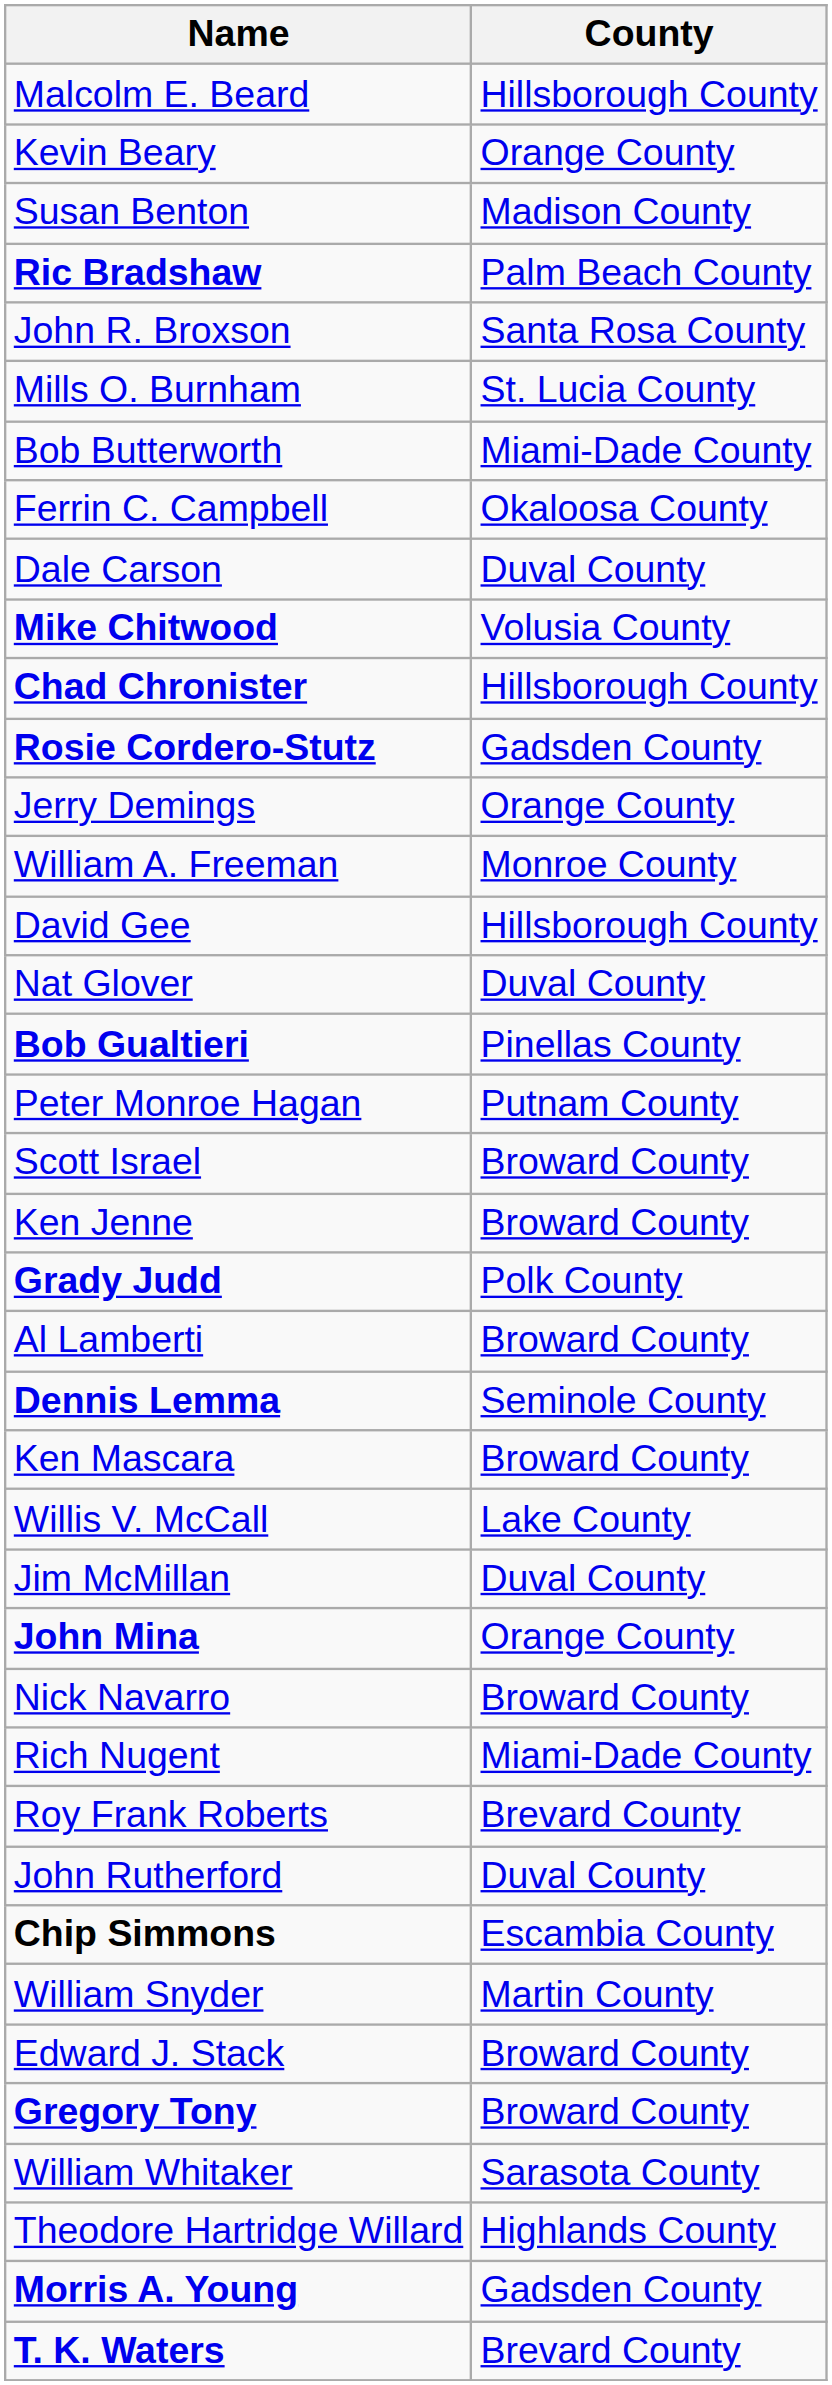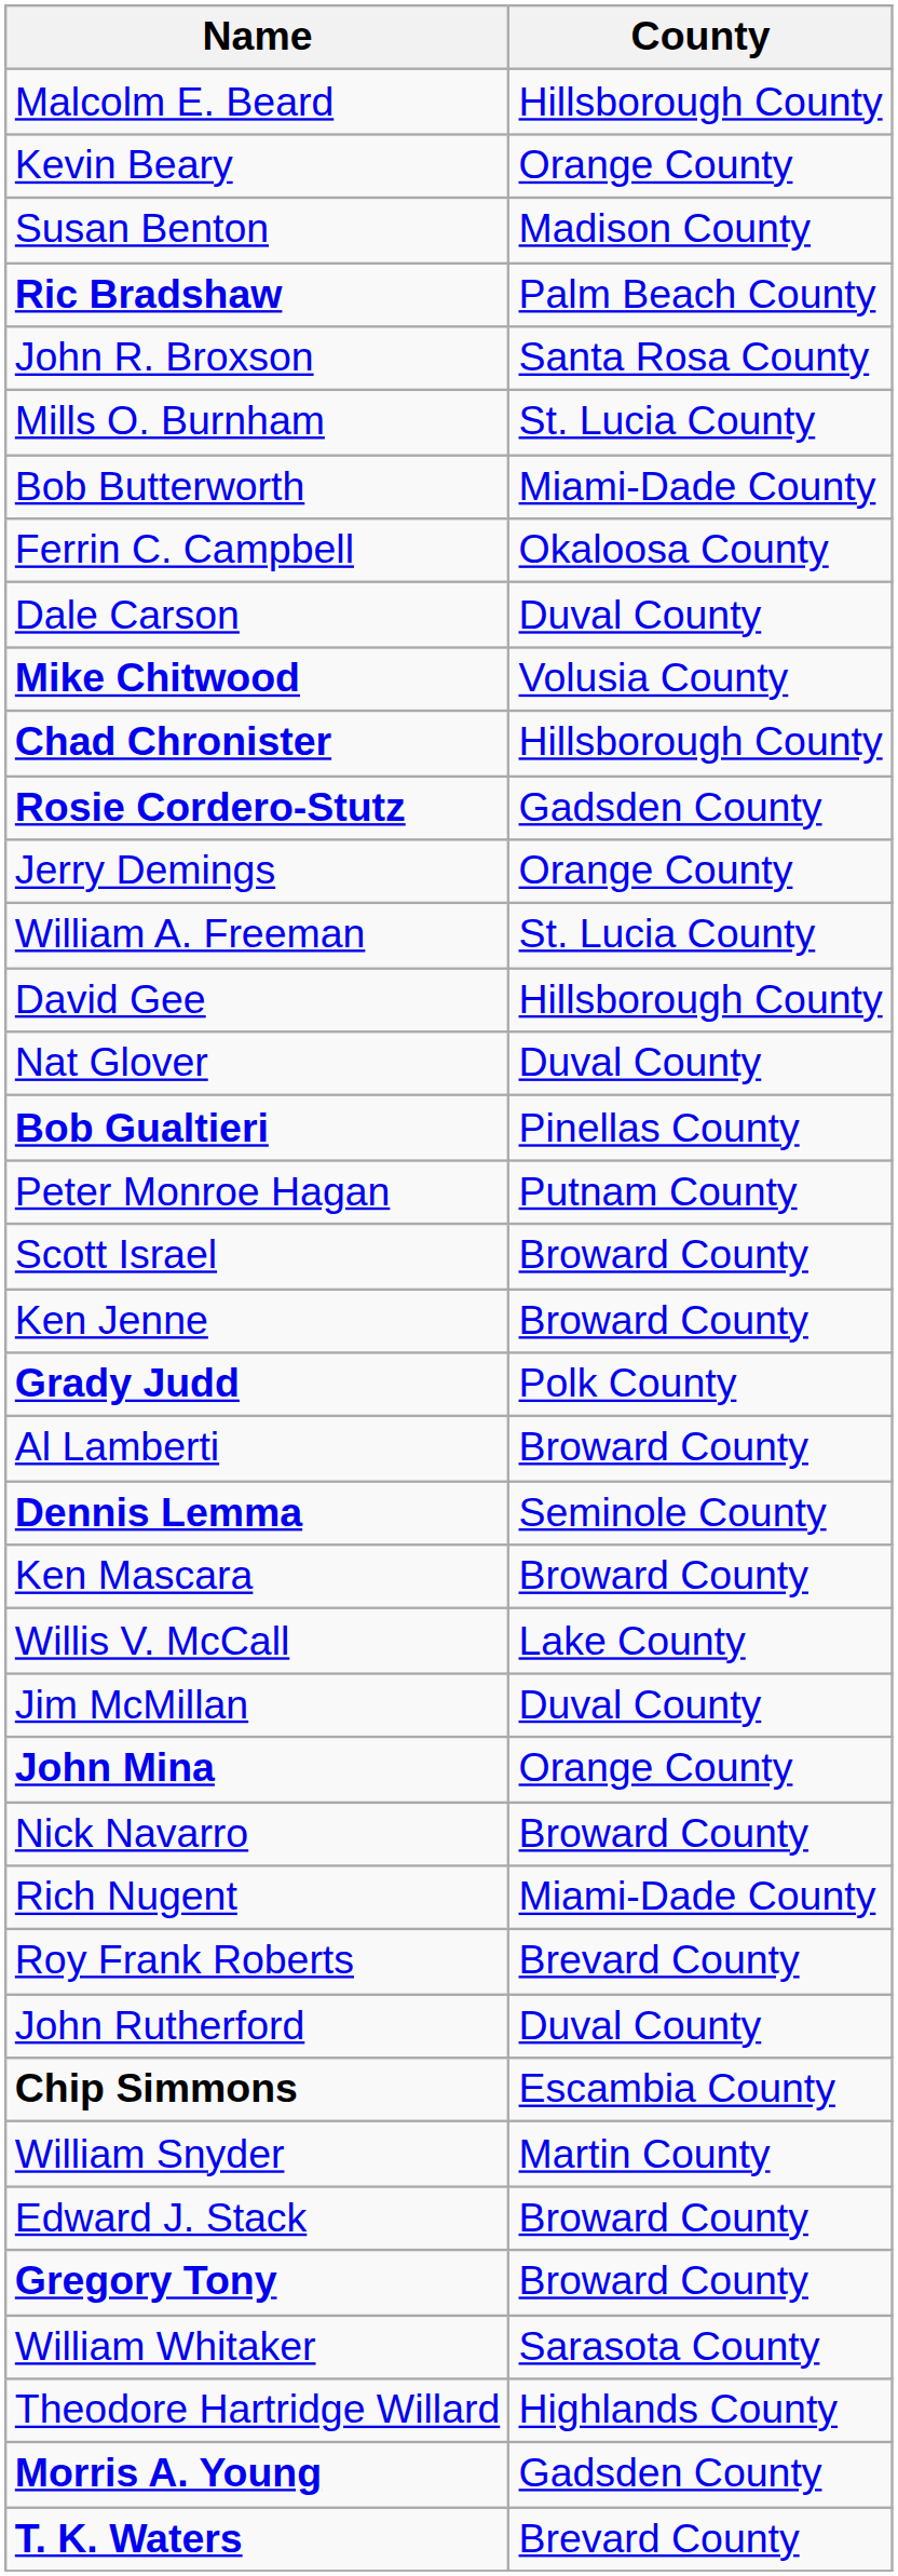William A. Freeman | County: Monroe County -> St. Lucia County
